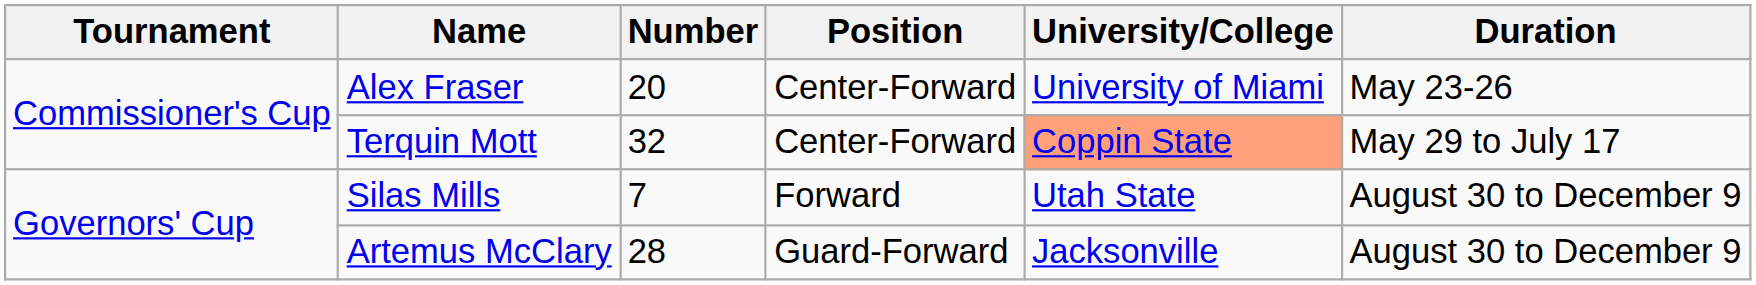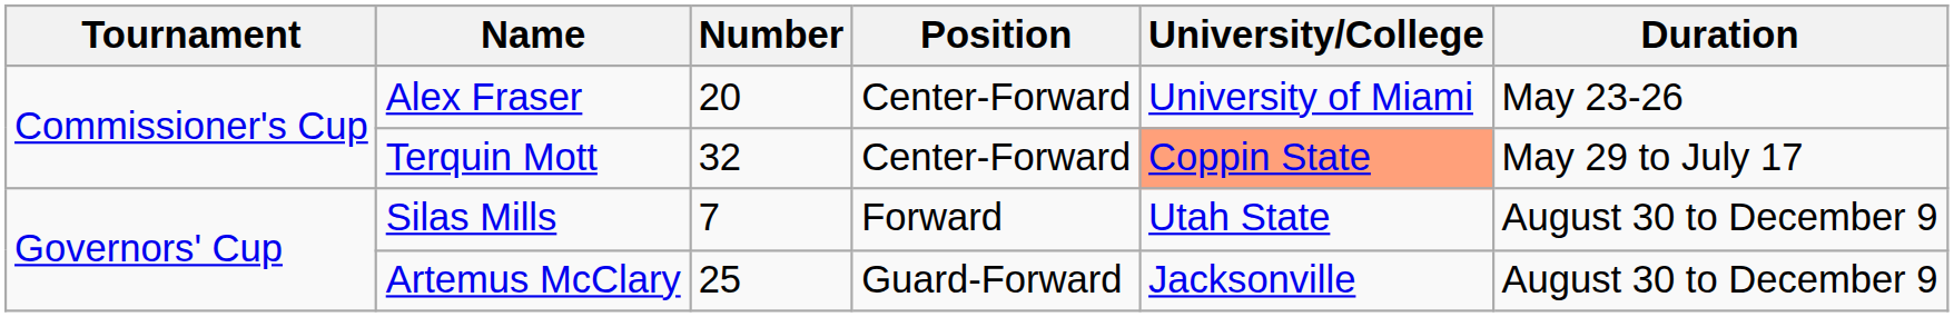Artemus McClary | Number: 28 -> 25
